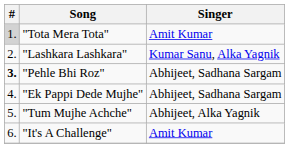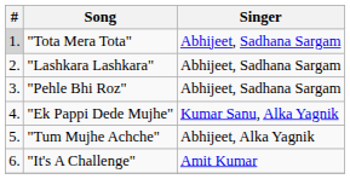"Tota Mera Tota" | Singer: Amit Kumar -> Abhijeet, Sadhana Sargam
"Lashkara Lashkara" | Singer: Kumar Sanu, Alka Yagnik -> Abhijeet, Sadhana Sargam
"Pehle Bhi Roz" | #: bold -> normal
"Ek Pappi Dede Mujhe" | Singer: Abhijeet, Sadhana Sargam -> Kumar Sanu, Alka Yagnik
